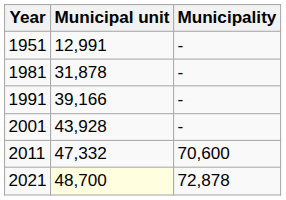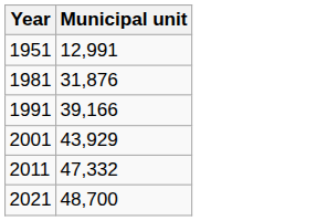- column: Municipality | - | - | - | - | 70,600 | 72,878
1981 | Municipal unit: 31,878 -> 31,876
2001 | Municipal unit: 43,928 -> 43,929
2021 | Municipal unit: lightyellow background -> no background
